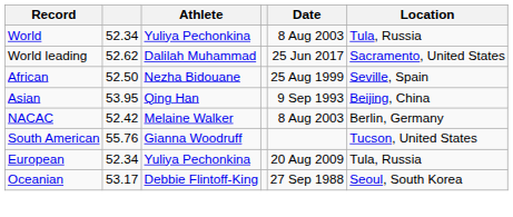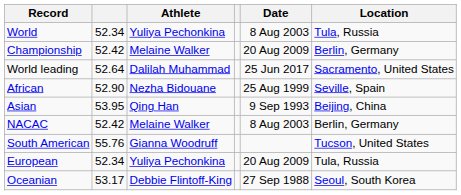+ row: Championship | 52.42 | Melaine Walker | 20 Aug 2009 | Berlin, Germany
World leading | column 2: 52.62 -> 52.64
African | column 2: 52.50 -> 52.90
